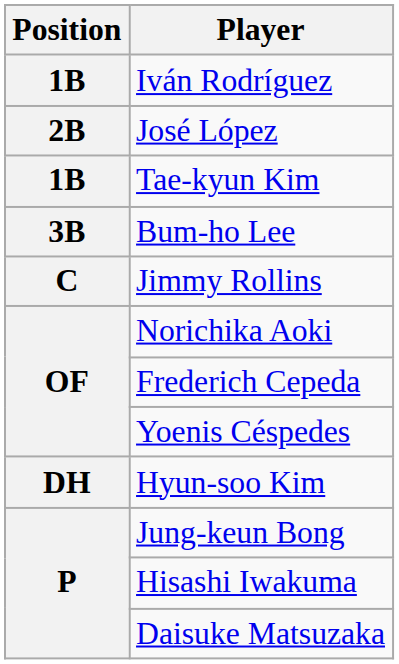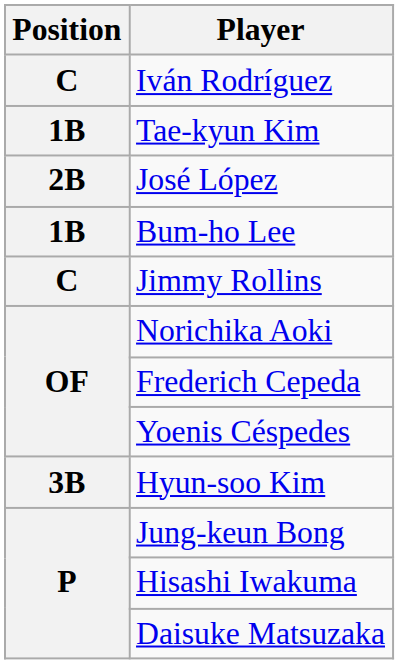Iván Rodríguez | Position: 1B -> C
rows swapped: Tae-kyun Kim <-> José López
Bum-ho Lee | Position: 3B -> 1B
Hyun-soo Kim | Position: DH -> 3B
